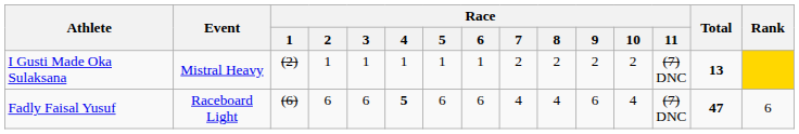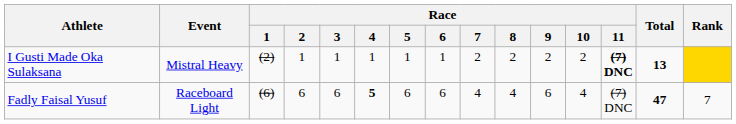I Gusti Made Oka Sulaksana | Race / 11: normal -> bold
Fadly Faisal Yusuf | Rank: 6 -> 7
